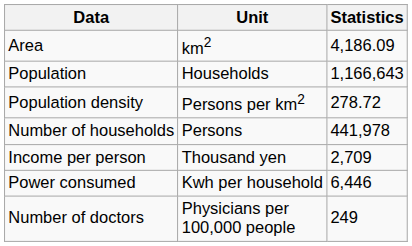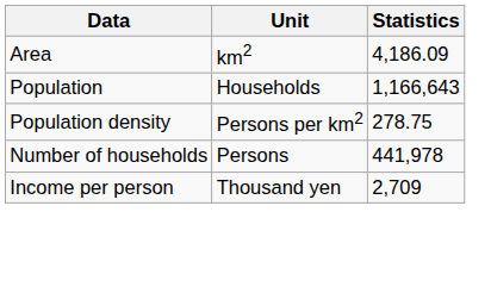Population density | Statistics: 278.72 -> 278.75
- row: Power consumed | Kwh per household | 6,446
- row: Number of doctors | Physicians per 100,000 people | 249
